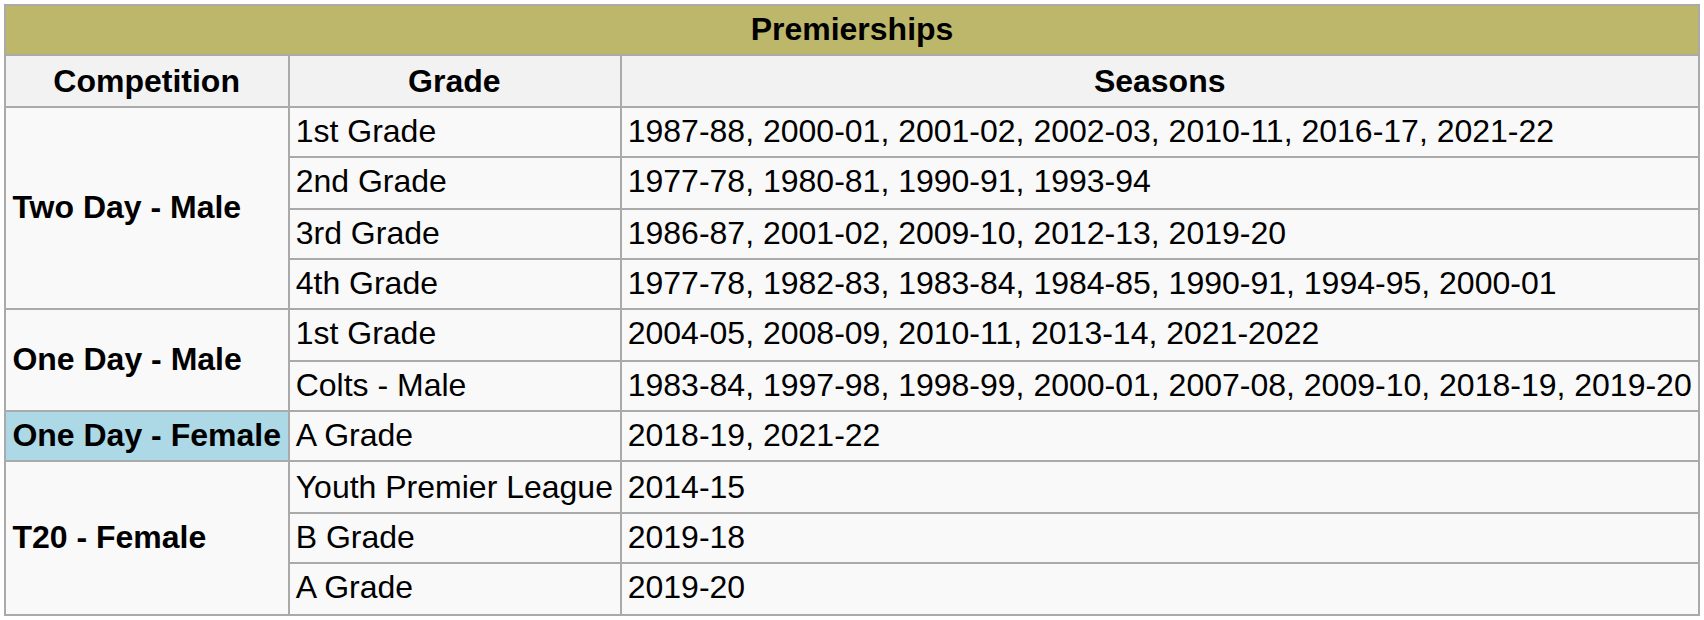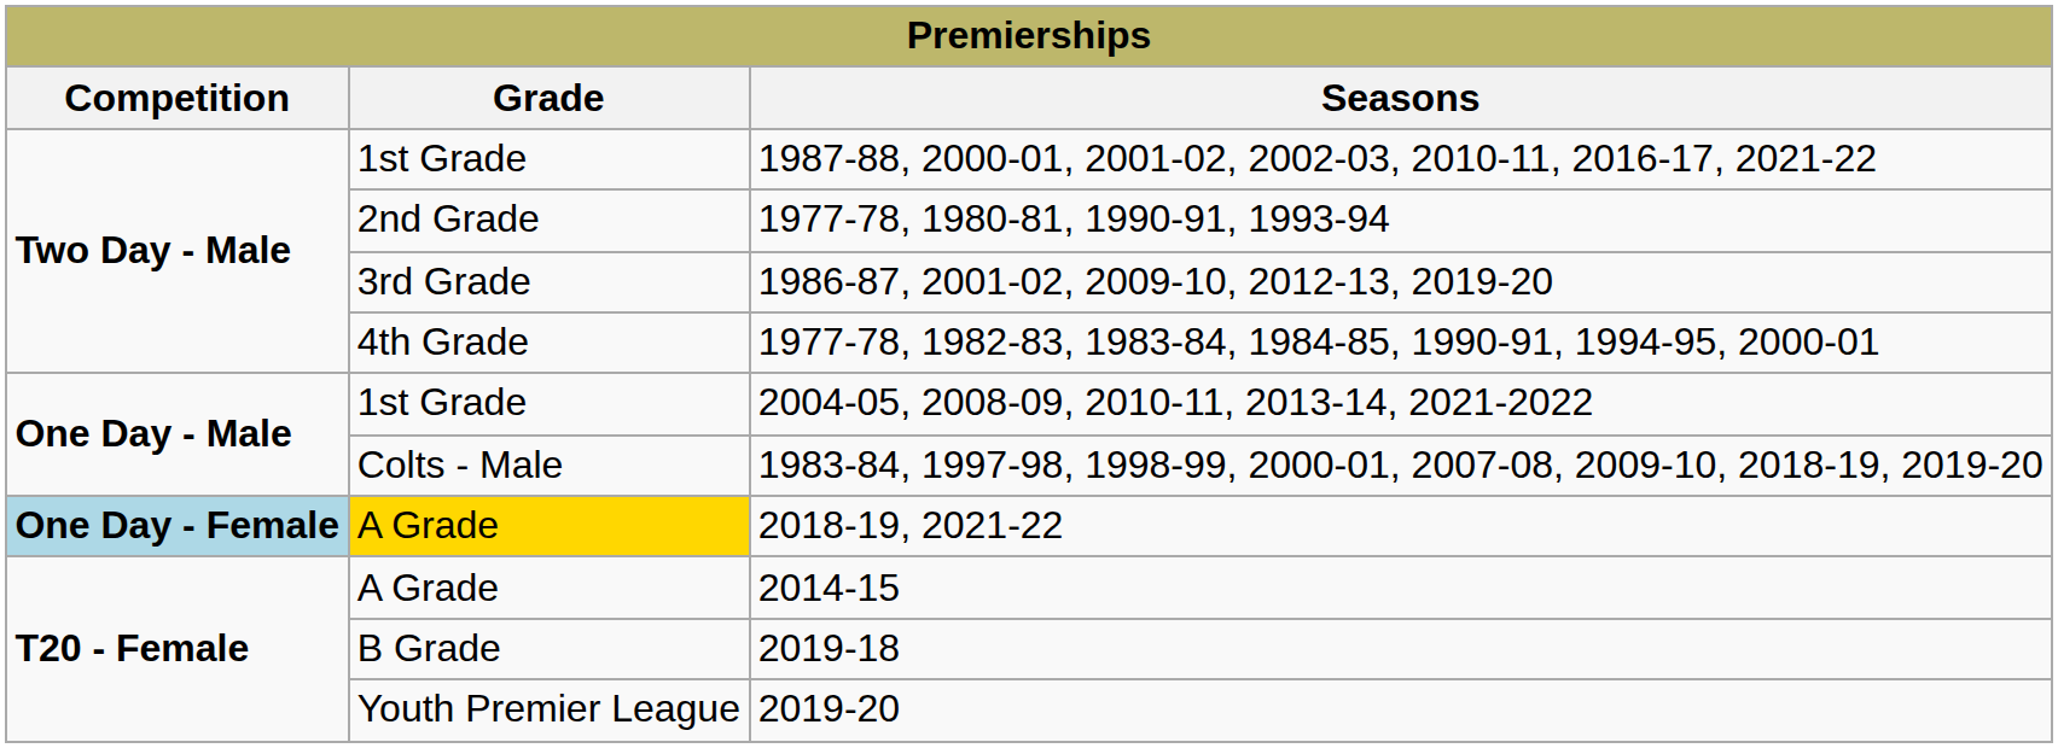2018-19, 2021-22 | Grade: no background -> gold background
2014-15 | Grade: Youth Premier League -> A Grade
2019-20 | Grade: A Grade -> Youth Premier League
